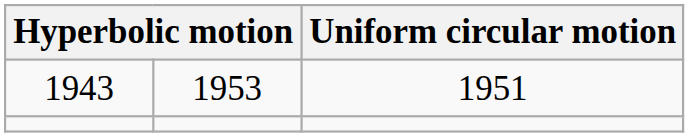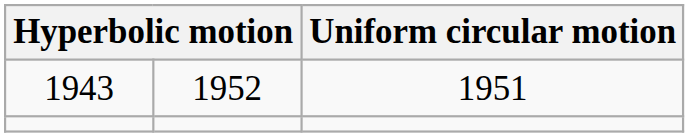1943 | column 2: 1953 -> 1952
